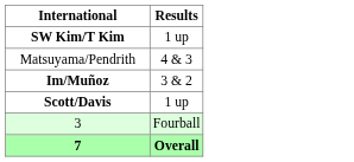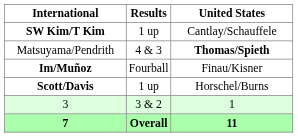+ column: United States | Cantlay/Schauffele | Thomas/Spieth | Finau/Kisner | Horschel/Burns | 1 | 11
Im/Muñoz | Results: 3 & 2 -> Fourball
3 | Results: Fourball -> 3 & 2
